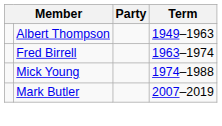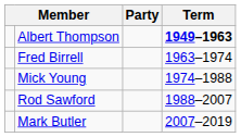Albert Thompson | Term: normal -> bold
+ row: Rod Sawford | 1988–2007
